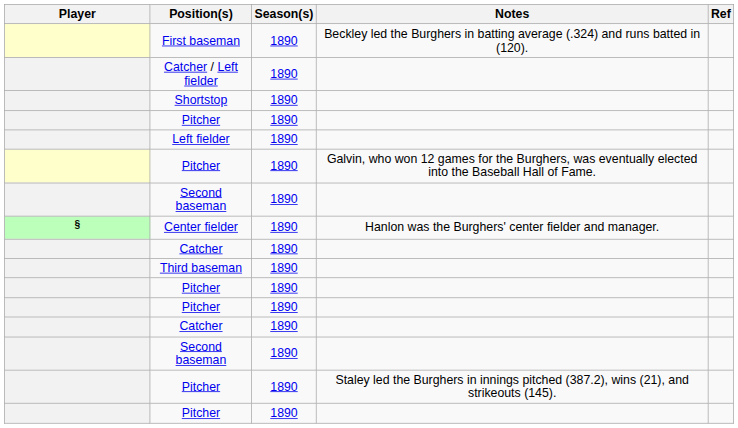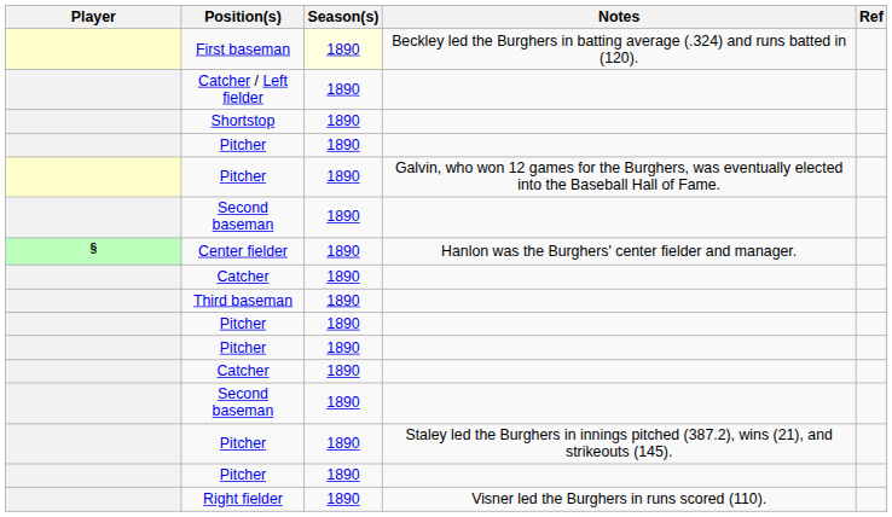First baseman | Season(s): no background -> lightyellow background
- row: Left fielder | 1890
+ row: Right fielder | 1890 | Visner led the Burghers in runs scored (110).
